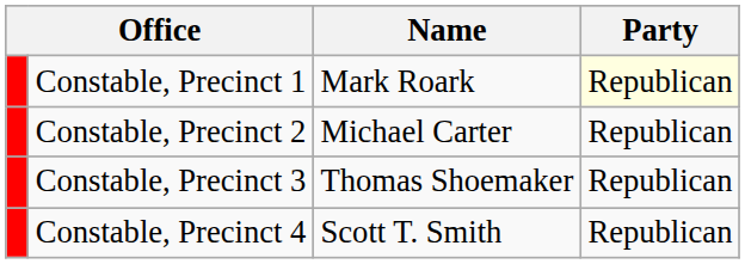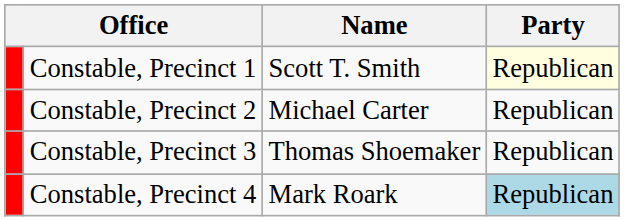Constable, Precinct 1 | Name: Mark Roark -> Scott T. Smith
Constable, Precinct 4 | Name: Scott T. Smith -> Mark Roark
Constable, Precinct 4 | Party: no background -> lightblue background
